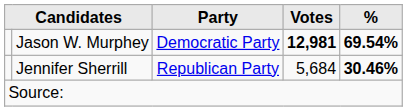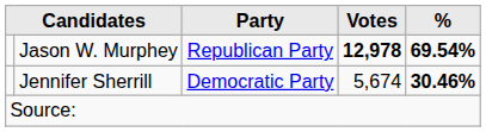Jason W. Murphey | Party: Democratic Party -> Republican Party
Jason W. Murphey | Votes: 12,981 -> 12,978
Jennifer Sherrill | Party: Republican Party -> Democratic Party
Jennifer Sherrill | Votes: 5,684 -> 5,674
